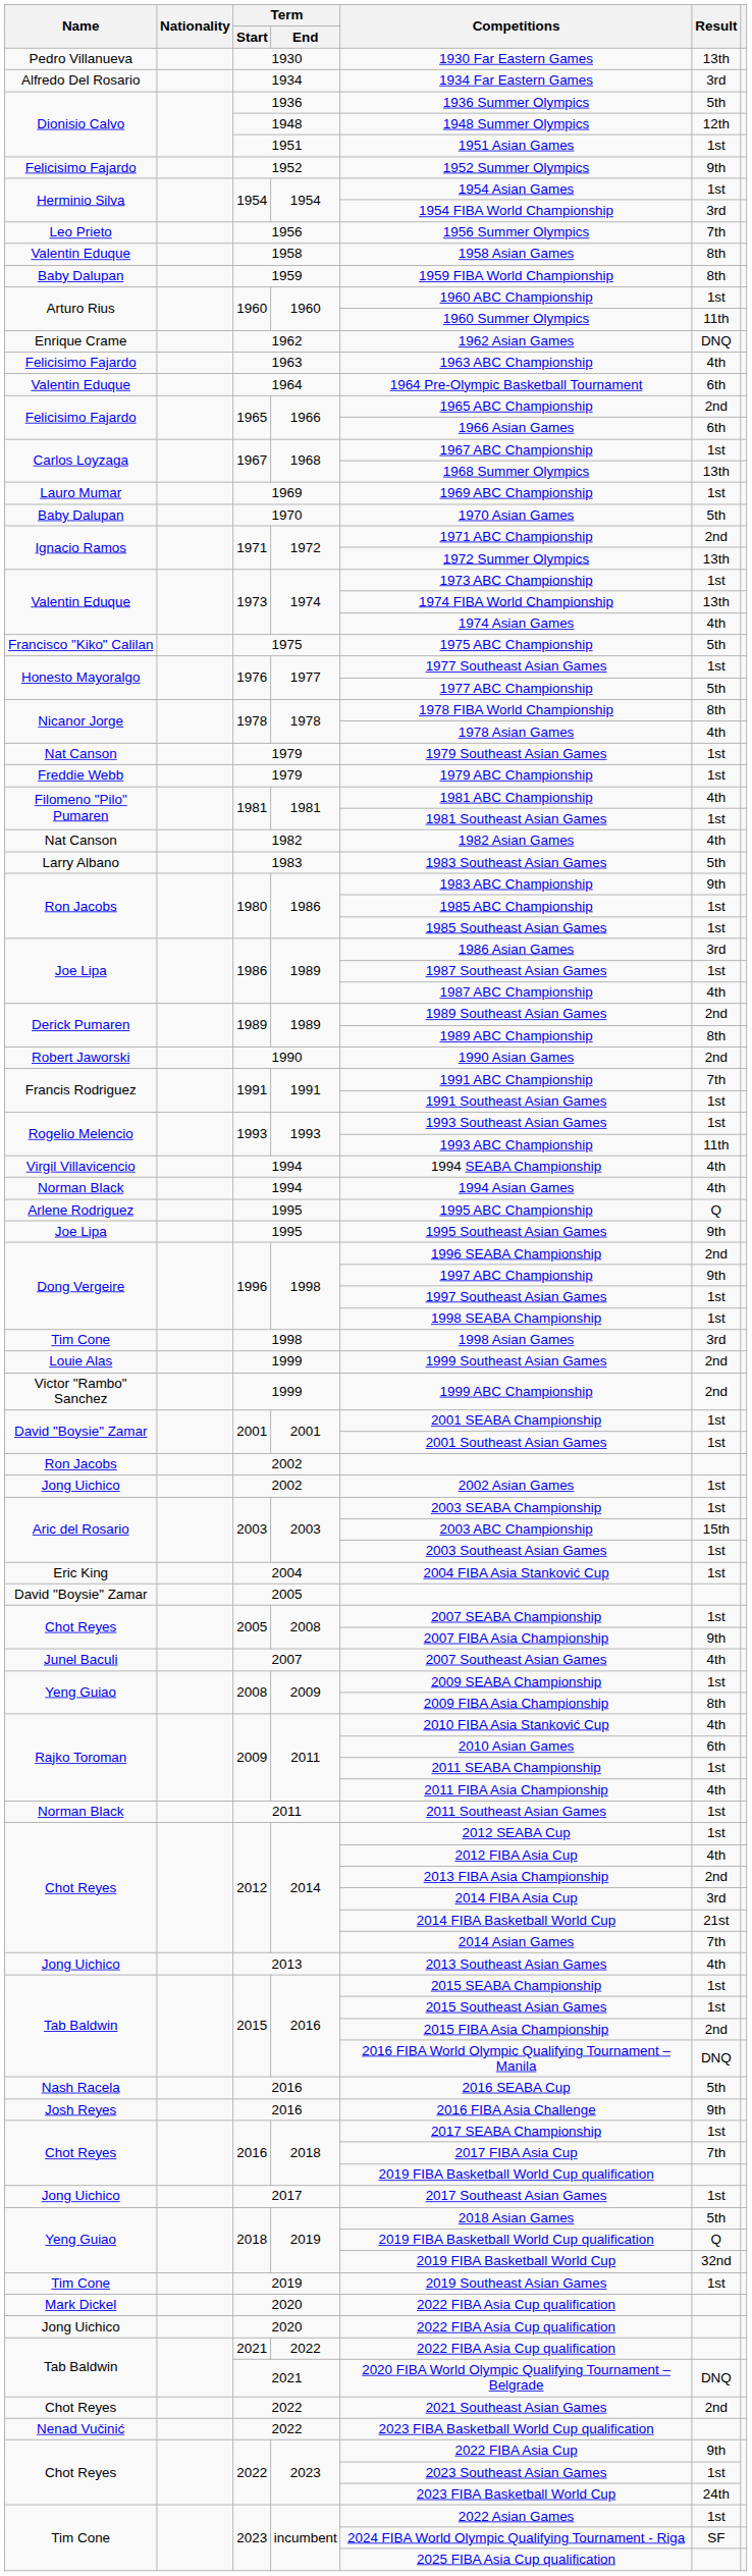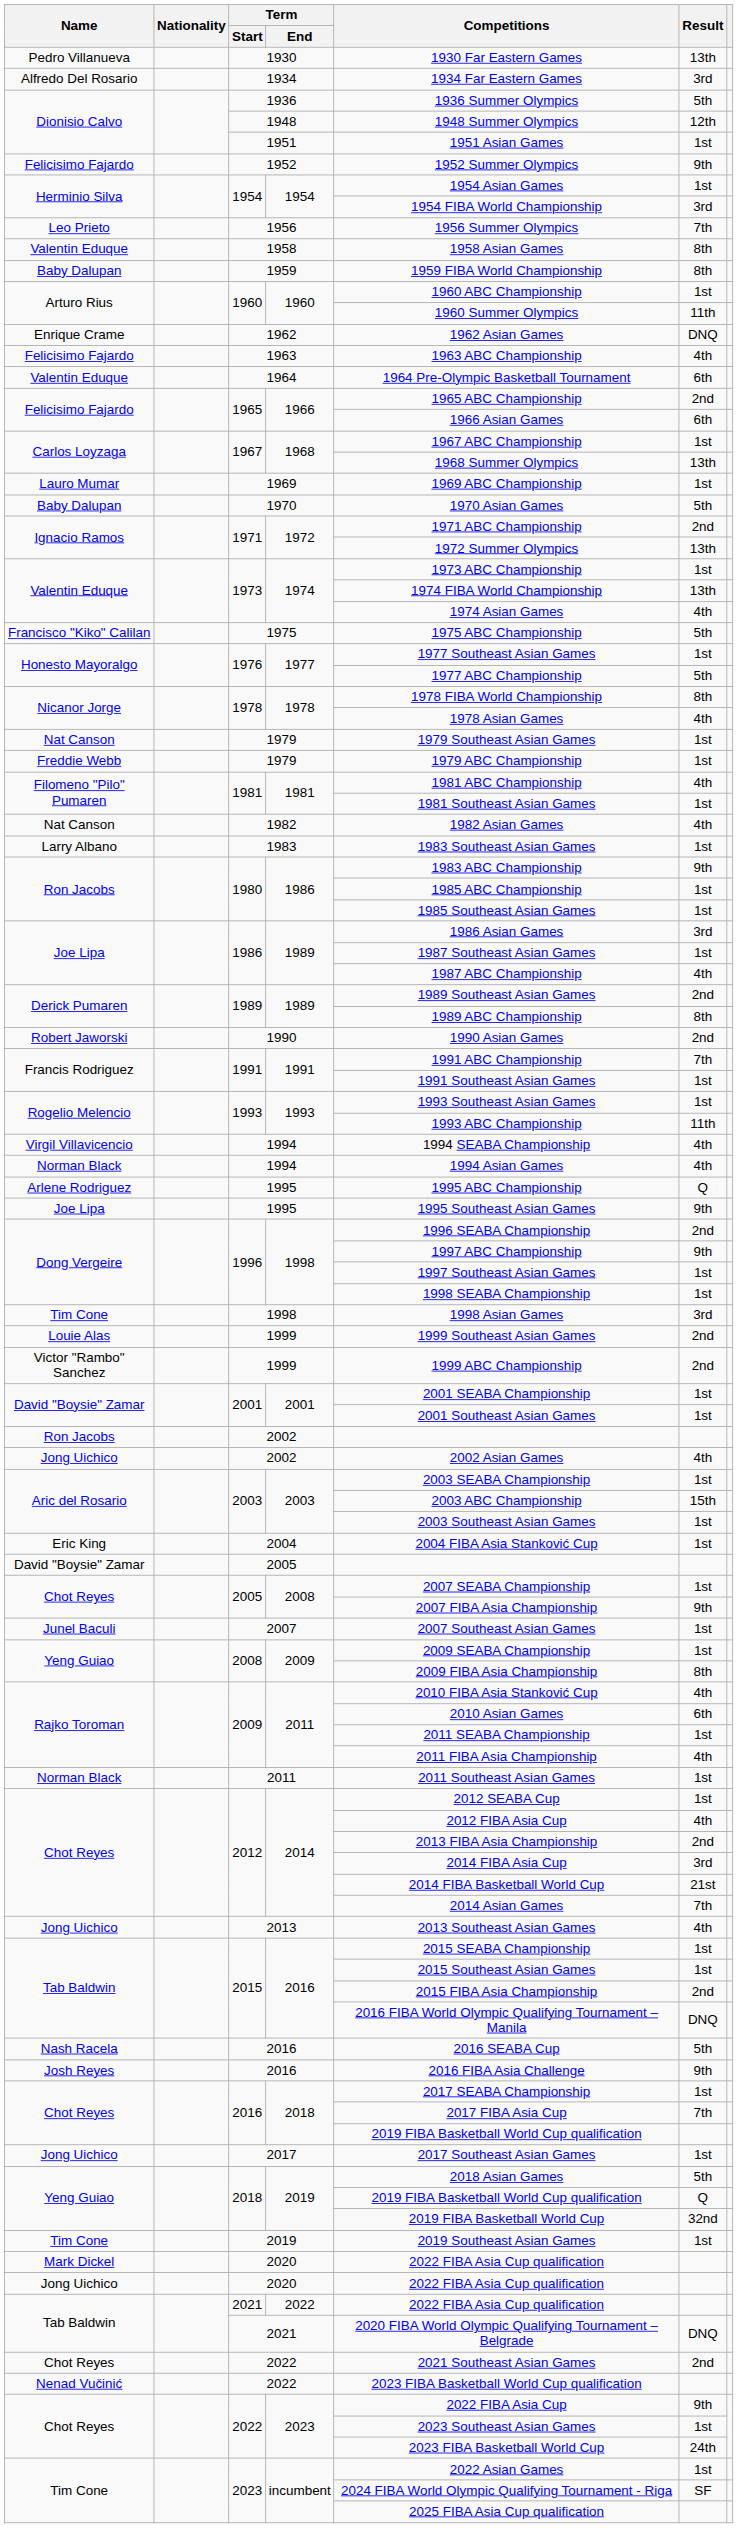1983 | Result: 5th -> 1st
Jong Uichico / 2002 | Result: 1st -> 4th
2007 | Result: 4th -> 1st
